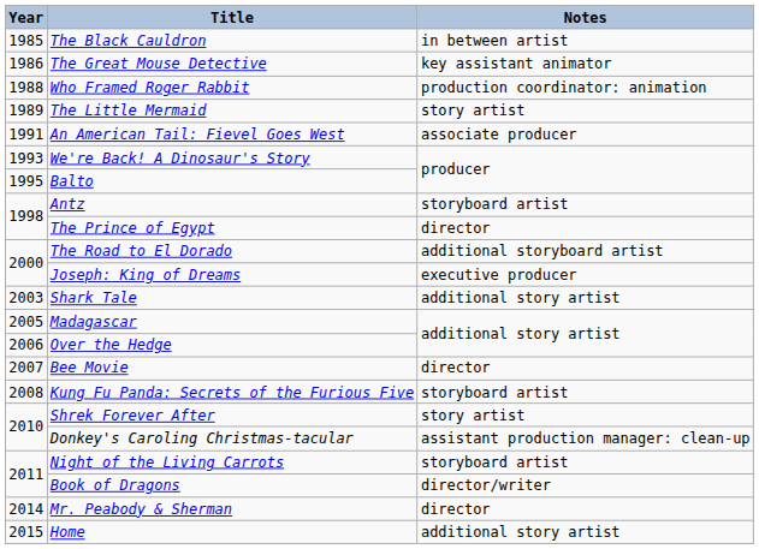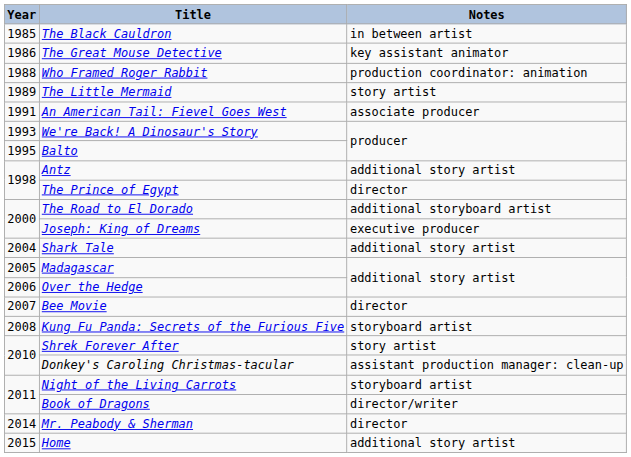Antz | Notes: storyboard artist -> additional story artist
Shark Tale | Year: 2003 -> 2004
